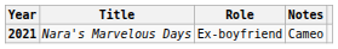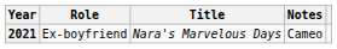columns swapped: Title <-> Role
